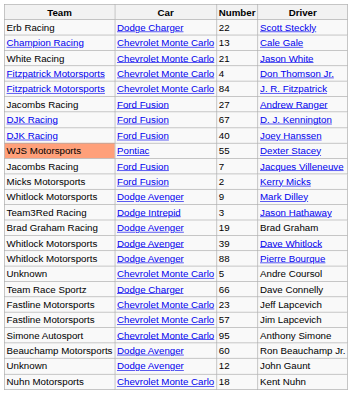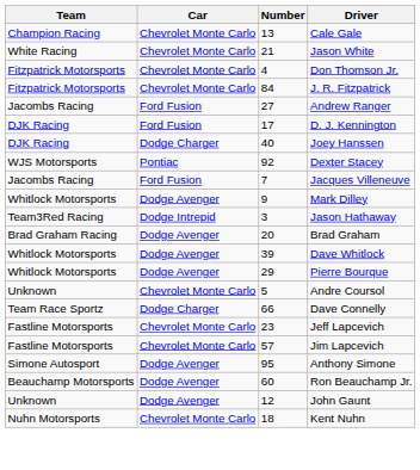- row: Erb Racing | Dodge Charger | 22 | Scott Steckly
D. J. Kennington | Number: 67 -> 17
Joey Hanssen | Car: Ford Fusion -> Dodge Charger
Dexter Stacey | Team: lightsalmon background -> no background
Dexter Stacey | Number: 55 -> 92
- row: Micks Motorsports | Ford Fusion | 2 | Kerry Micks
Brad Graham | Number: 19 -> 20
Pierre Bourque | Number: 88 -> 29
Anthony Simone | Car: Chevrolet Monte Carlo -> Dodge Avenger
